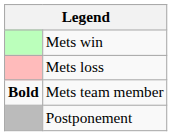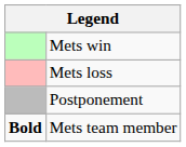rows swapped: Postponement <-> Mets team member
